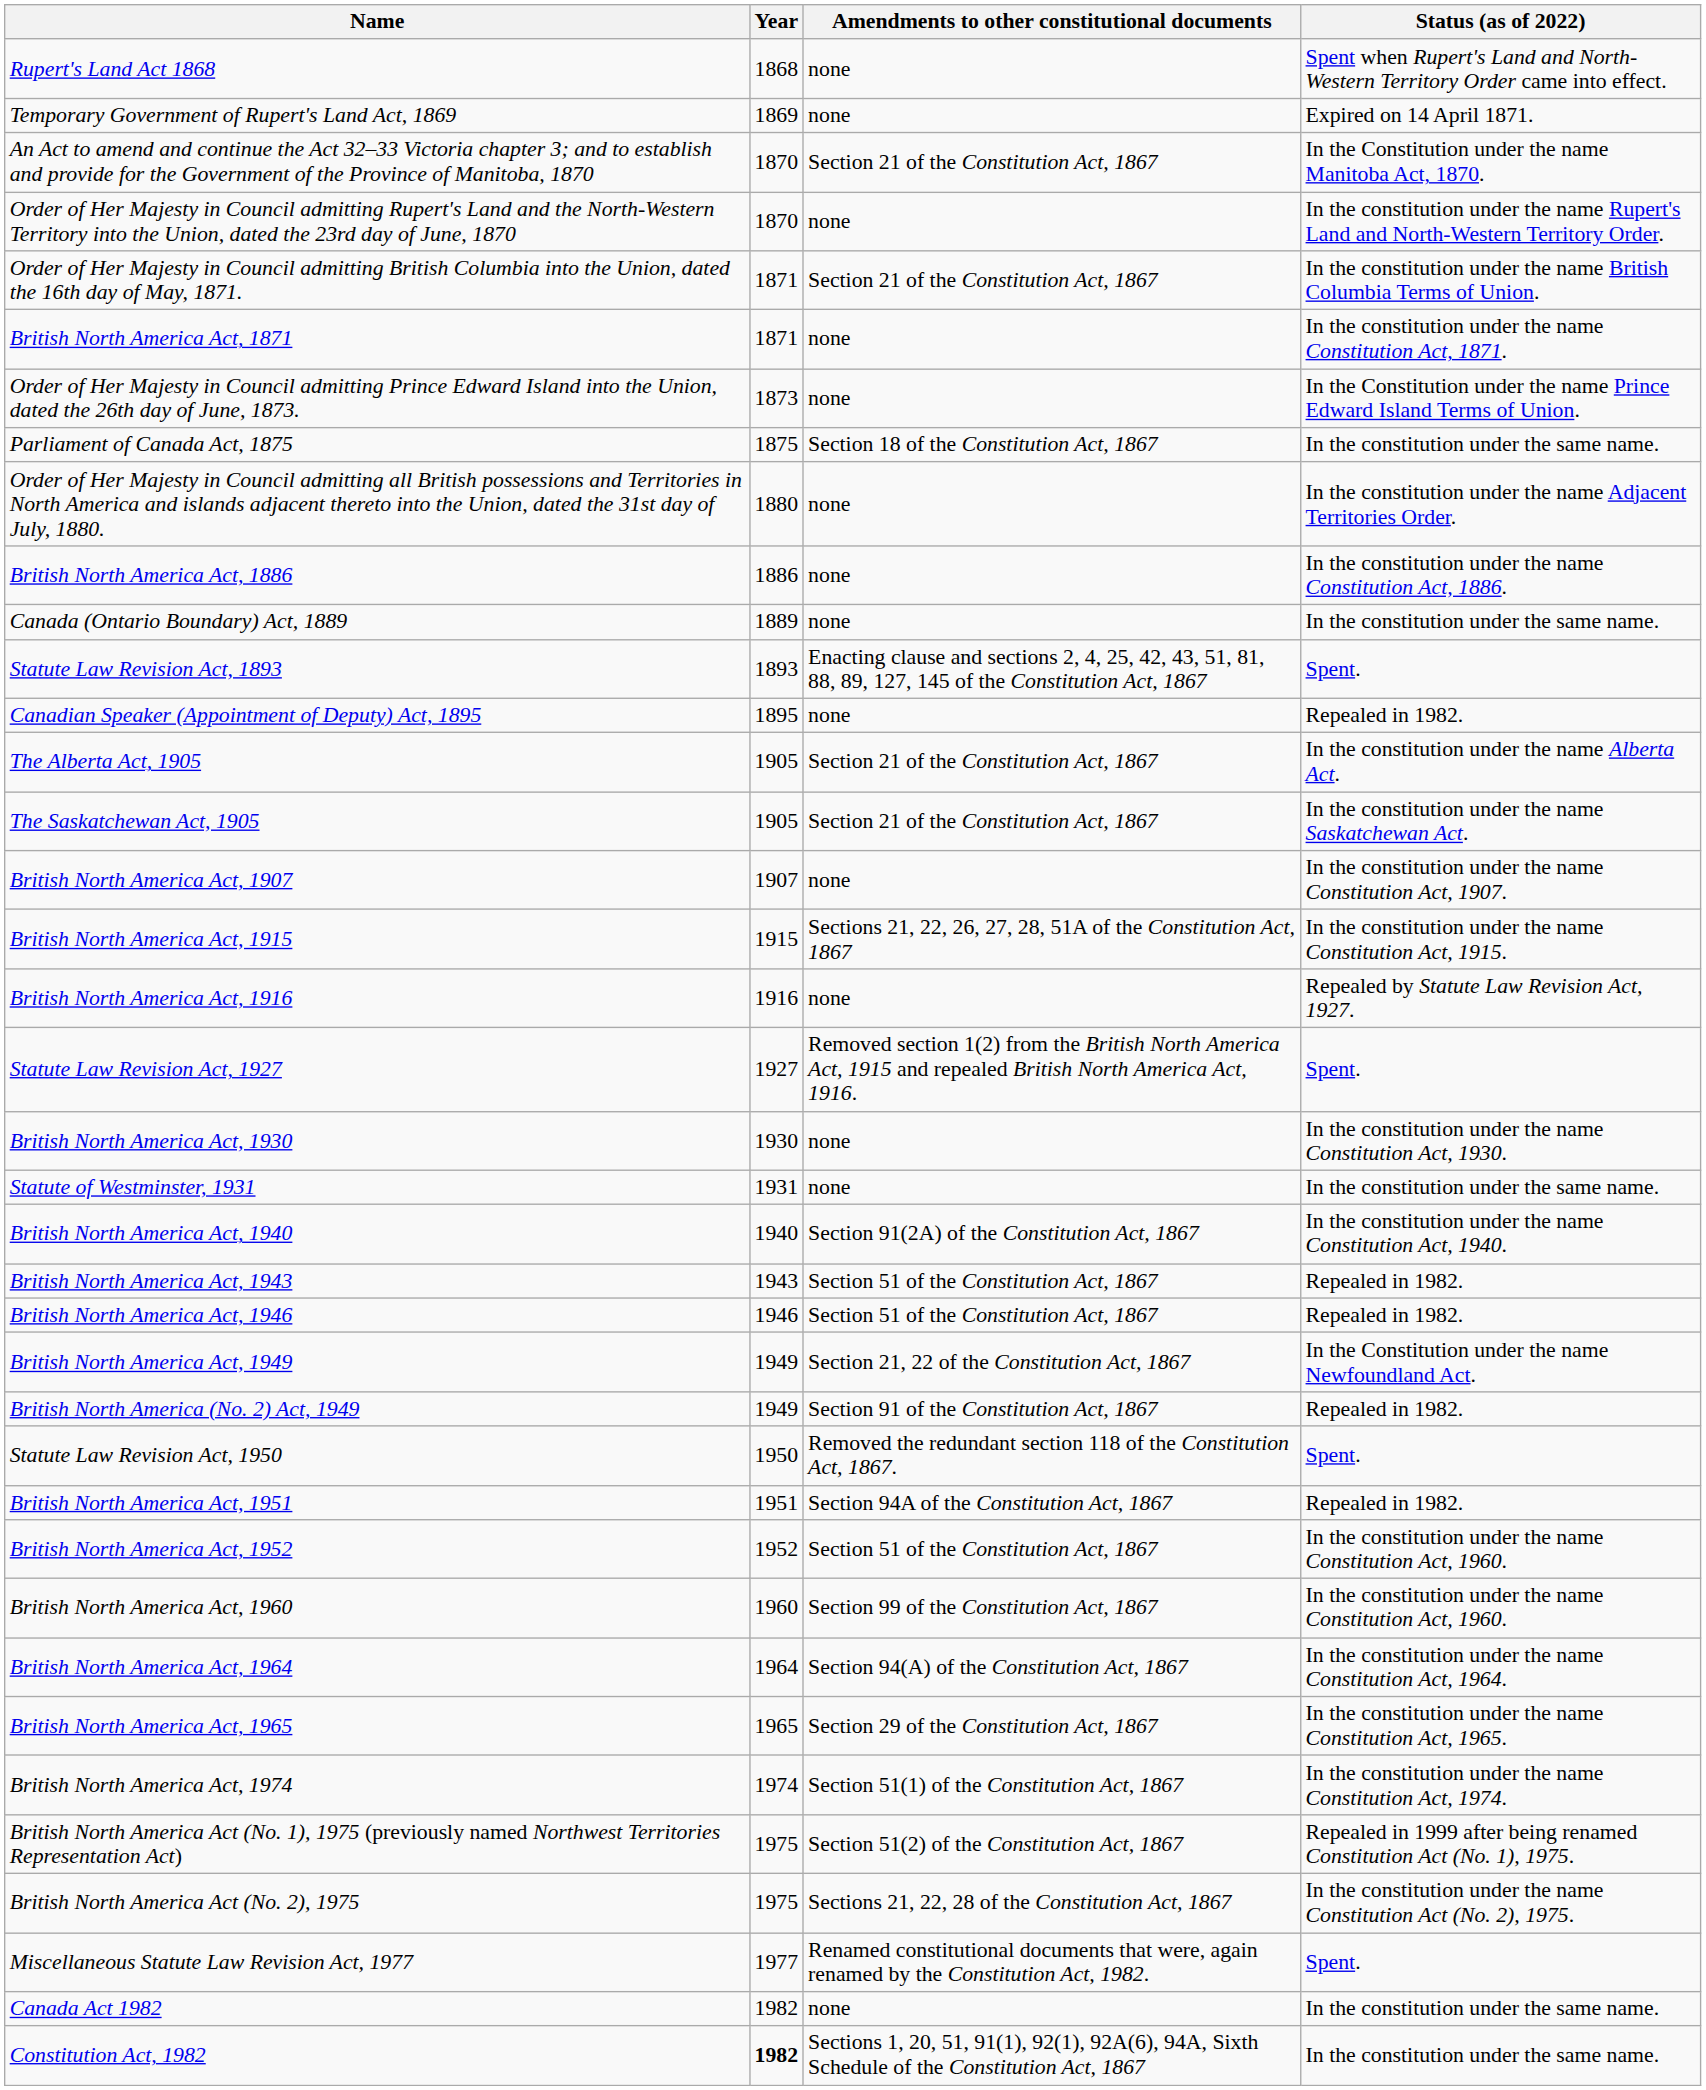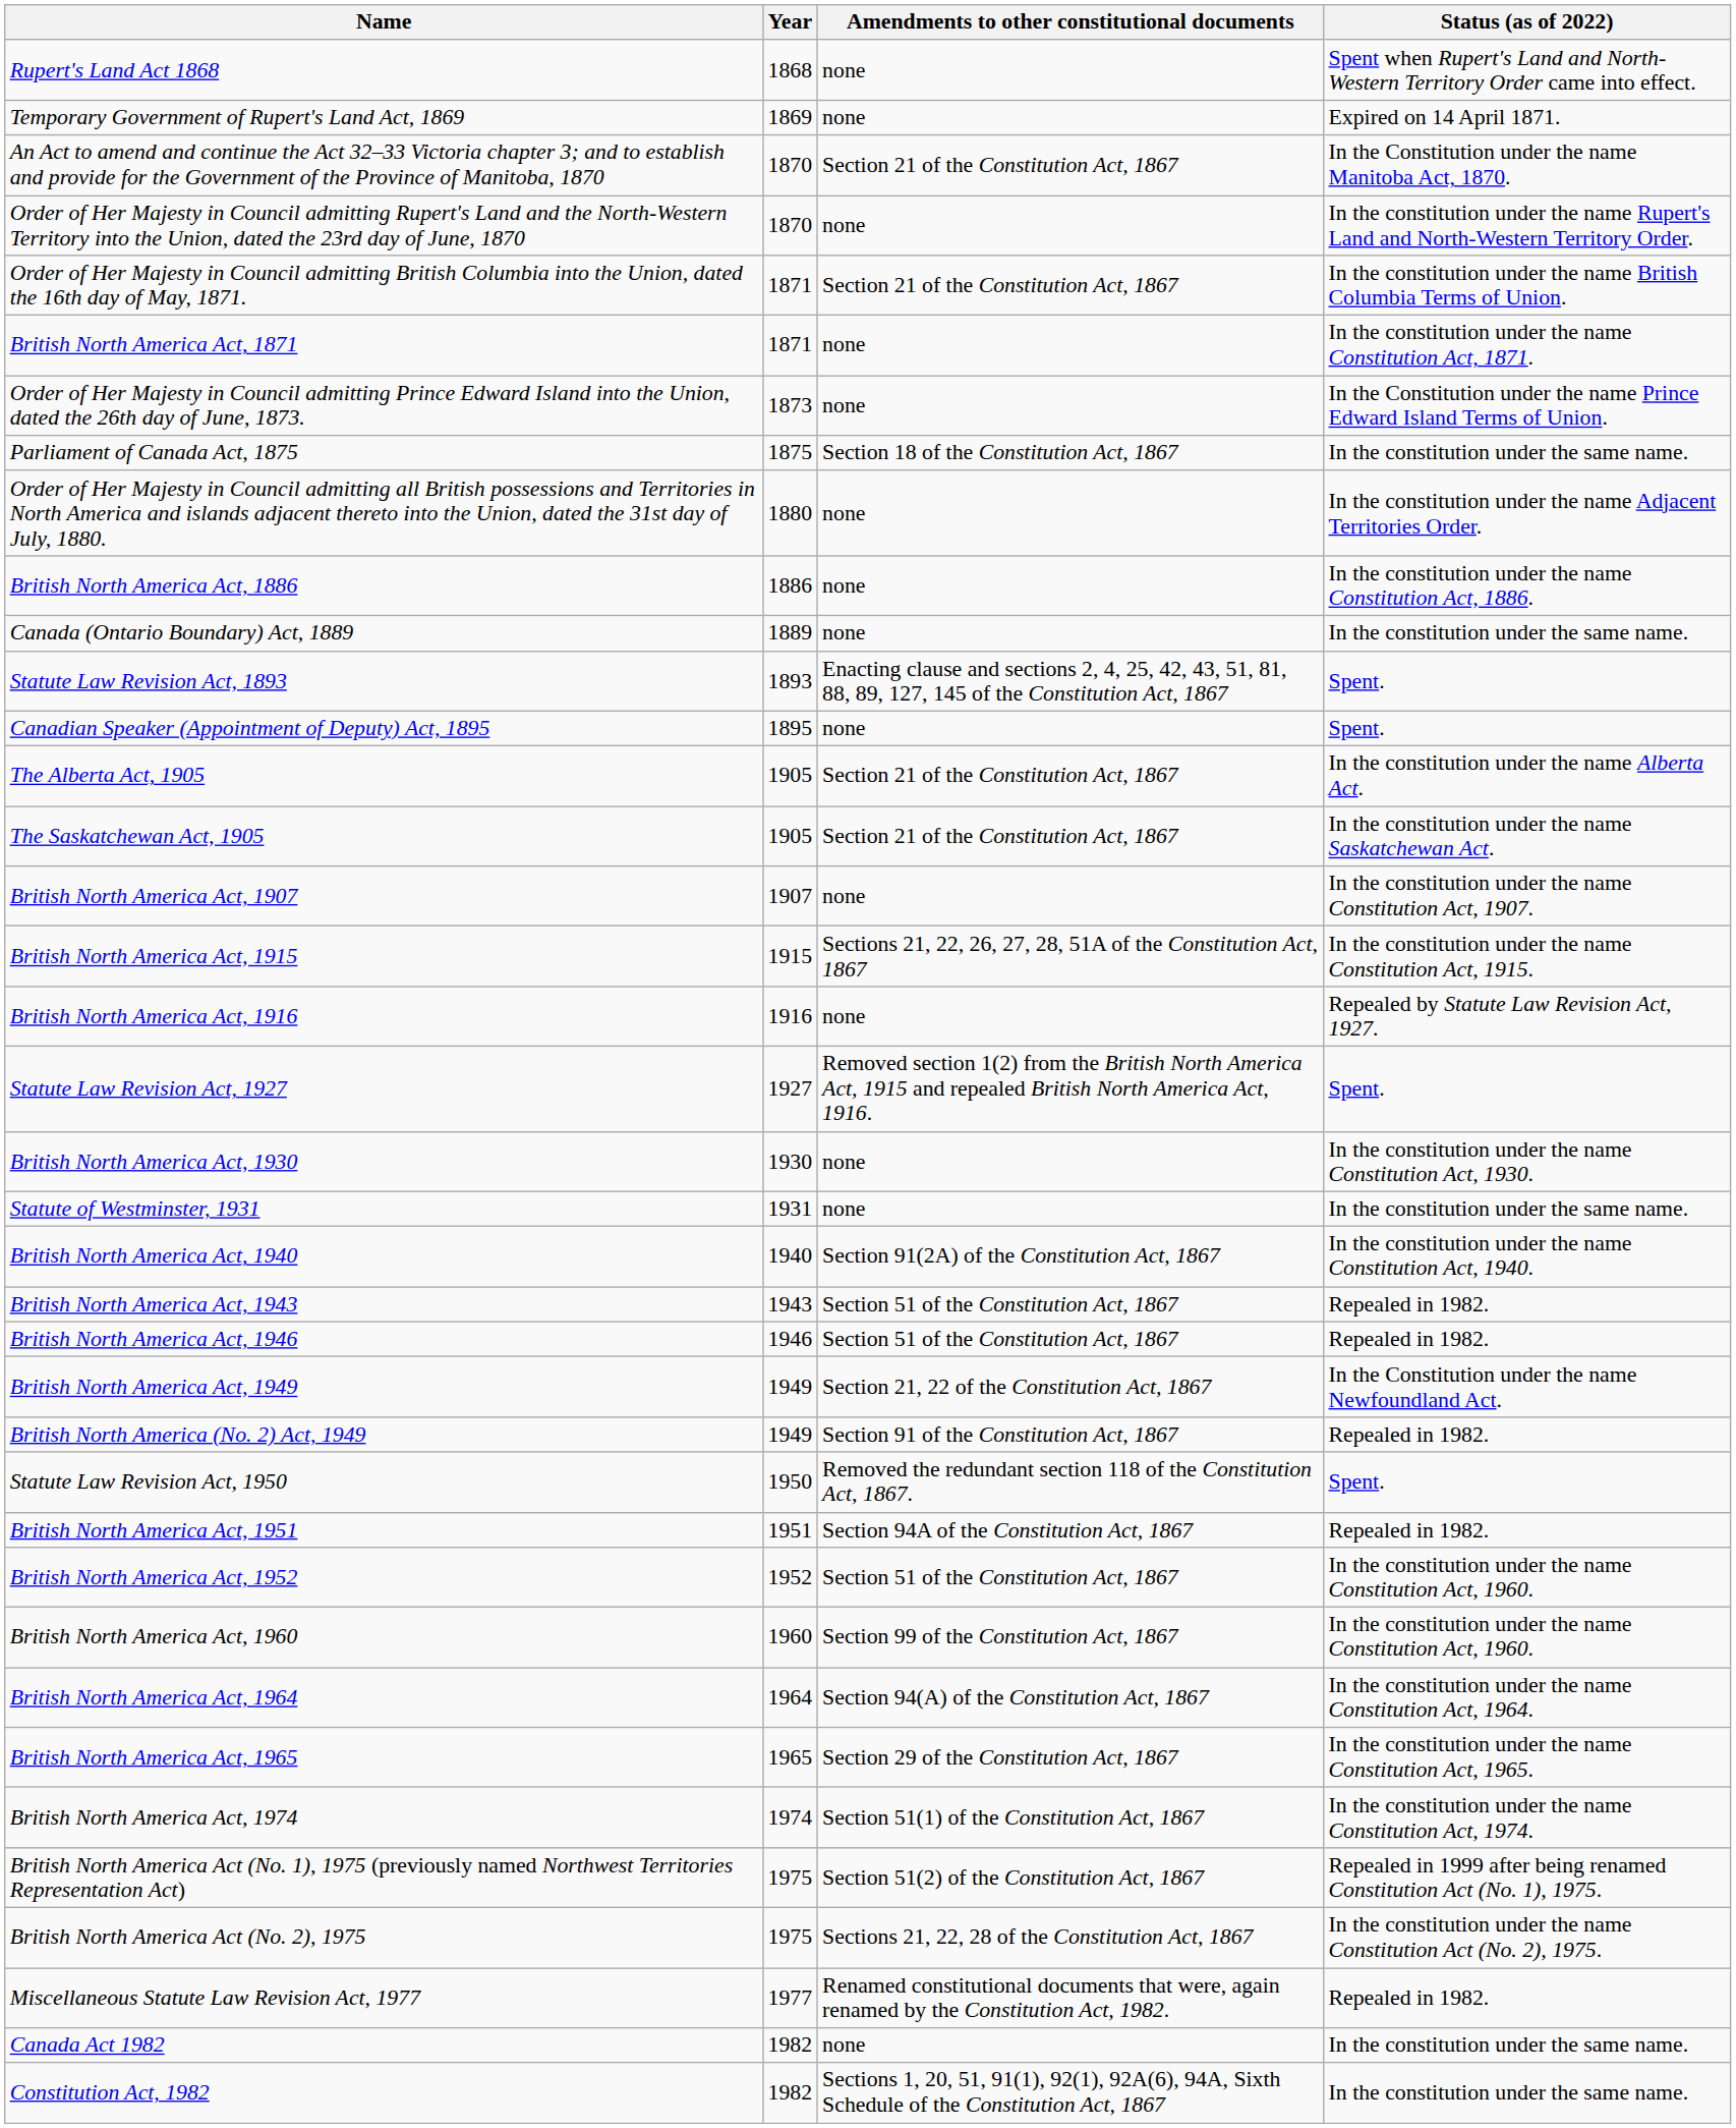Canadian Speaker (Appointment of Deputy) Act, 1895 | Status (as of 2022): Repealed in 1982. -> Spent.
Miscellaneous Statute Law Revision Act, 1977 | Status (as of 2022): Spent. -> Repealed in 1982.
Constitution Act, 1982 | Year: bold -> normal
